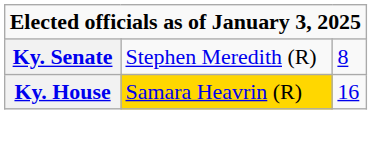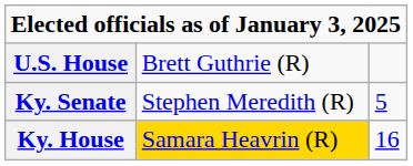+ row: U.S. House | Brett Guthrie (R)
Ky. Senate | column 3: 8 -> 5
